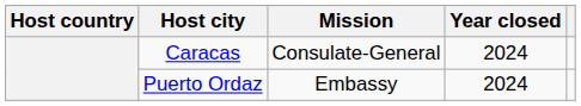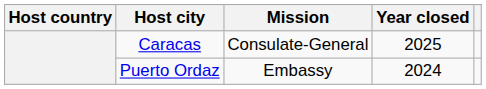Caracas | Year closed: 2024 -> 2025
